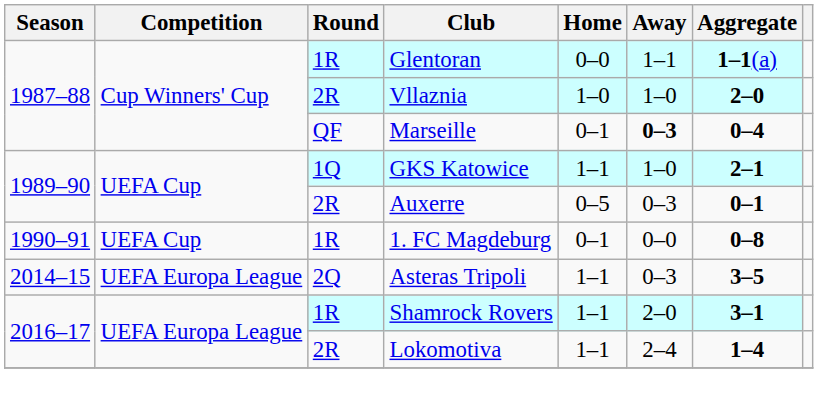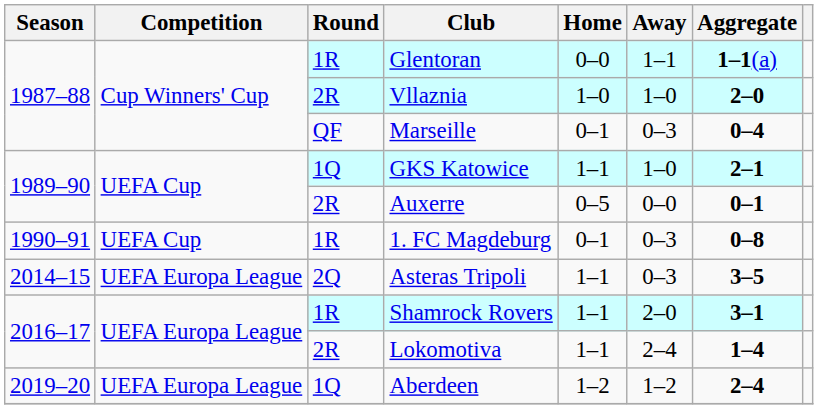Marseille | Away: bold -> normal
Auxerre | Away: 0–3 -> 0–0
1. FC Magdeburg | Away: 0–0 -> 0–3
+ row: 2019–20 | UEFA Europa League | 1Q | Aberdeen | 1–2 | 1–2 | 2–4
